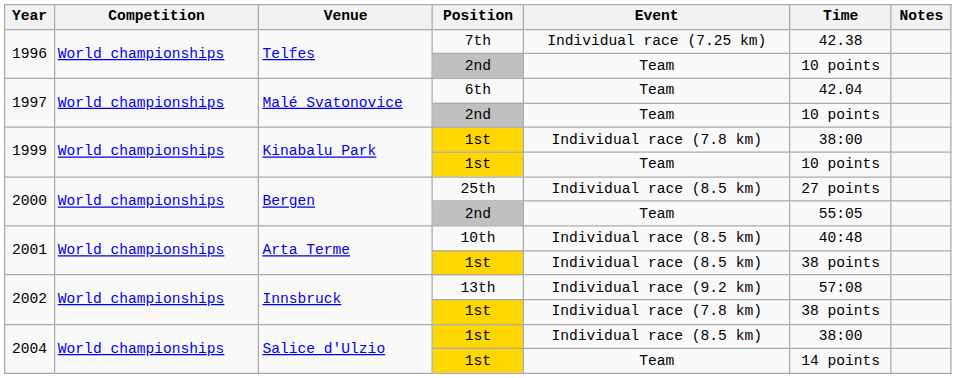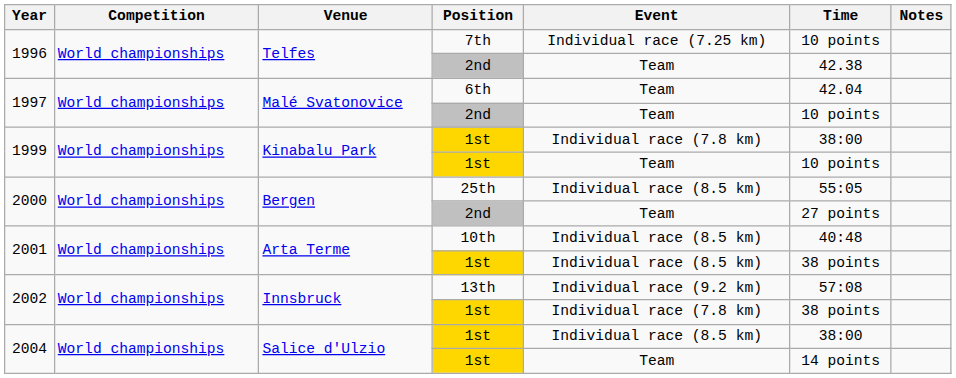1996 / 7th | Time: 42.38 -> 10 points
1996 / 2nd | Time: 10 points -> 42.38
2000 / 25th | Time: 27 points -> 55:05
2000 / 2nd | Time: 55:05 -> 27 points
